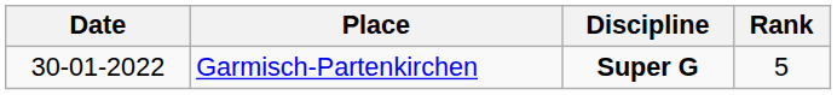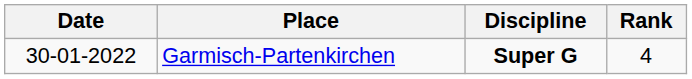Garmisch-Partenkirchen | Rank: 5 -> 4
